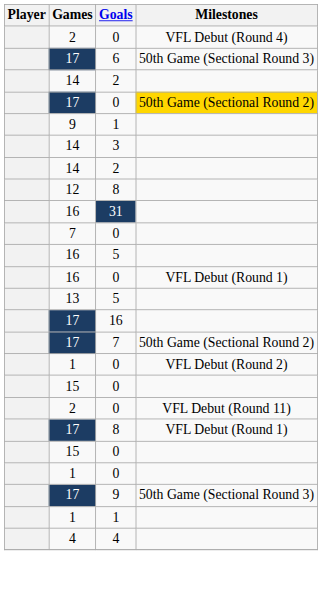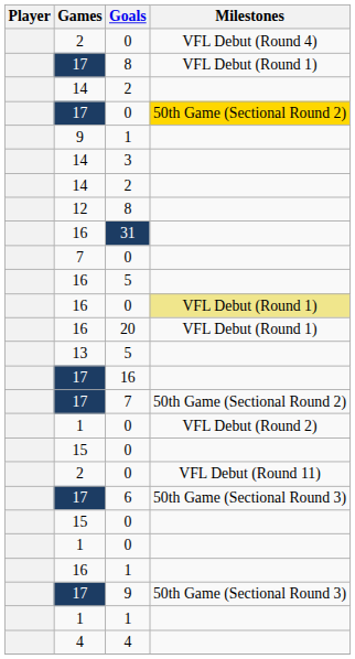rows swapped: 17 / 8 <-> 6
16 / 0 | Milestones: no background -> khaki background
+ row: 16 | 20 | VFL Debut (Round 1)
+ row: 16 | 1
